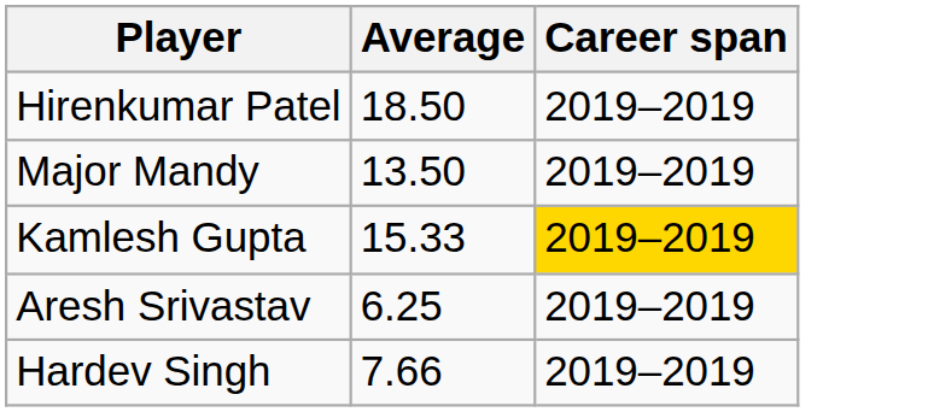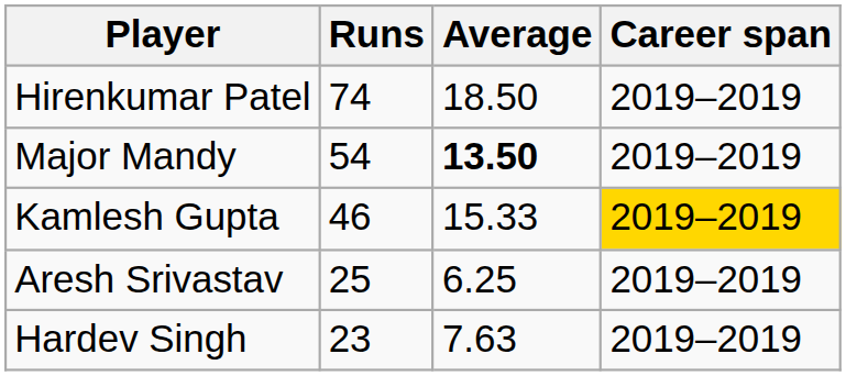+ column: Runs | 74 | 54 | 46 | 25 | 23
Major Mandy | Average: normal -> bold
Hardev Singh | Average: 7.66 -> 7.63
